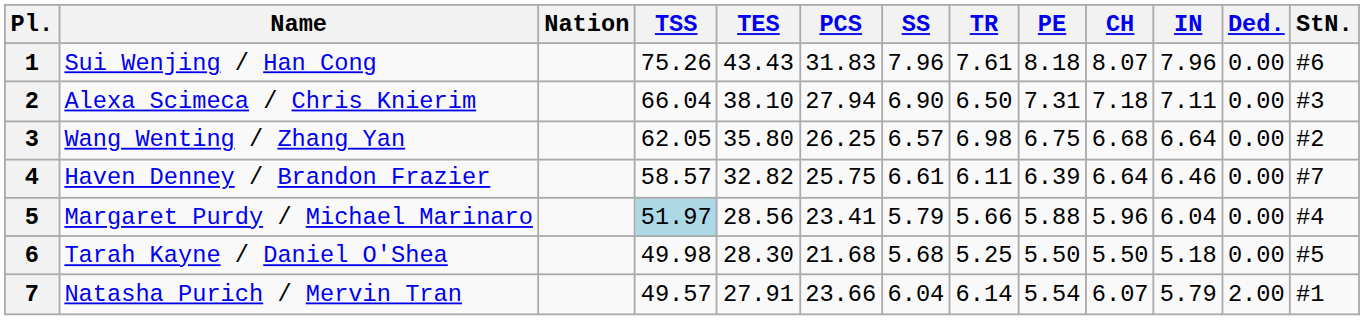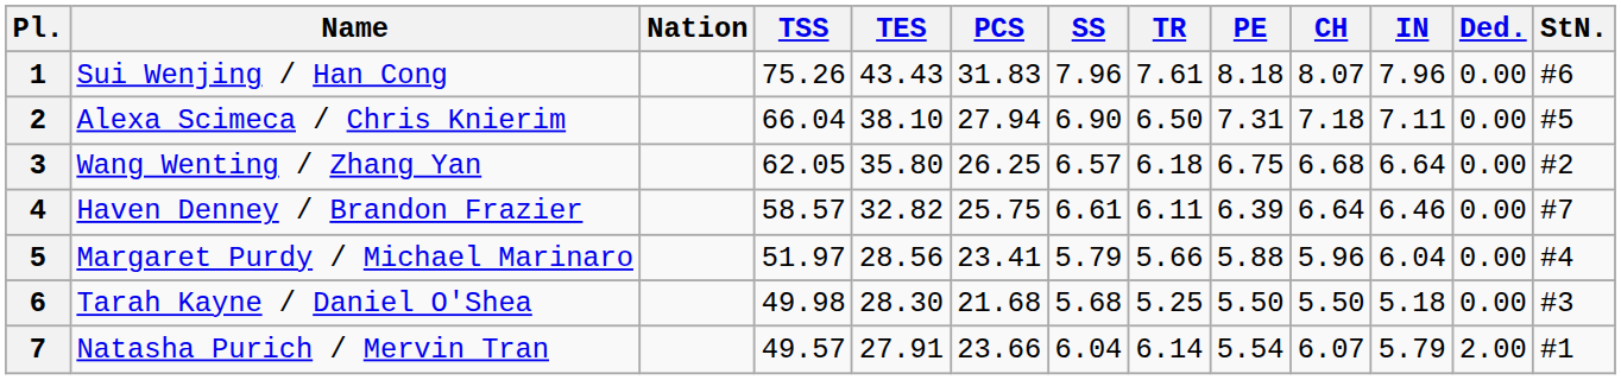2 | StN.: #3 -> #5
3 | TR: 6.98 -> 6.18
5 | TSS: lightblue background -> no background
6 | StN.: #5 -> #3
